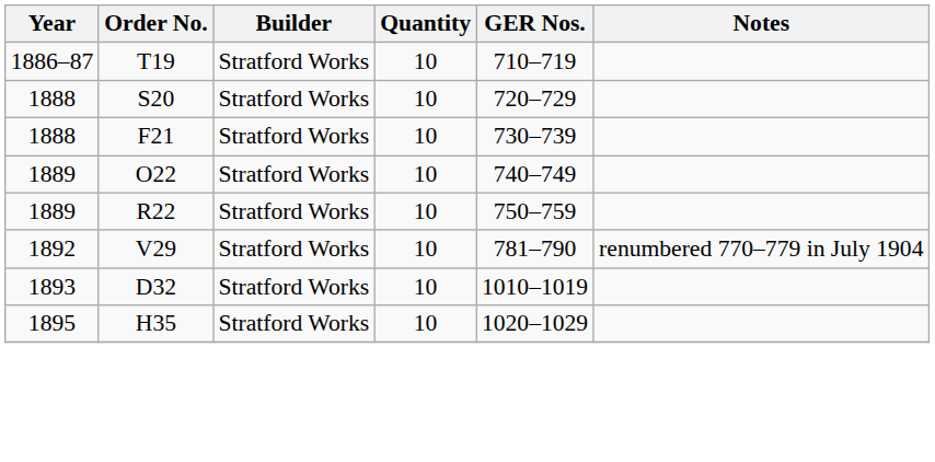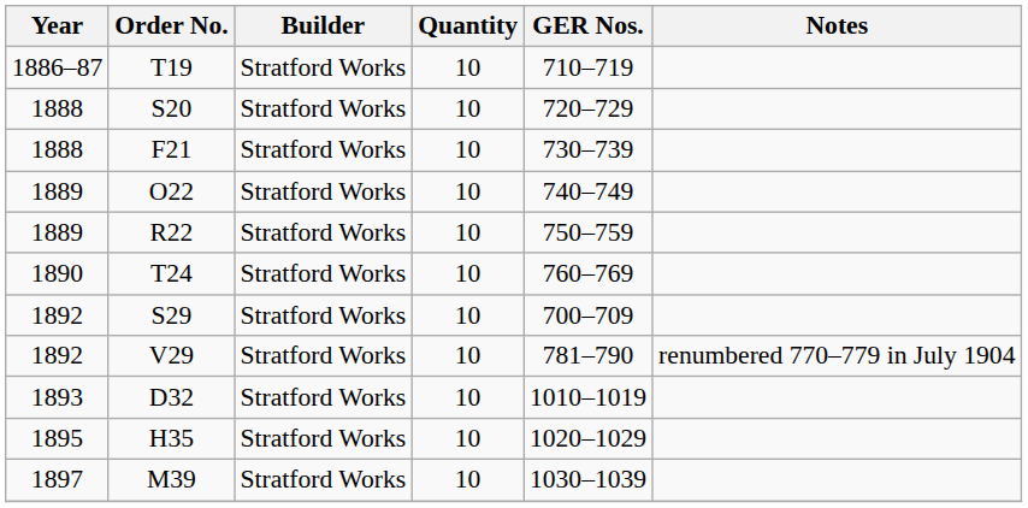+ row: 1890 | T24 | Stratford Works | 10 | 760–769
+ row: 1892 | S29 | Stratford Works | 10 | 700–709
+ row: 1897 | M39 | Stratford Works | 10 | 1030–1039
